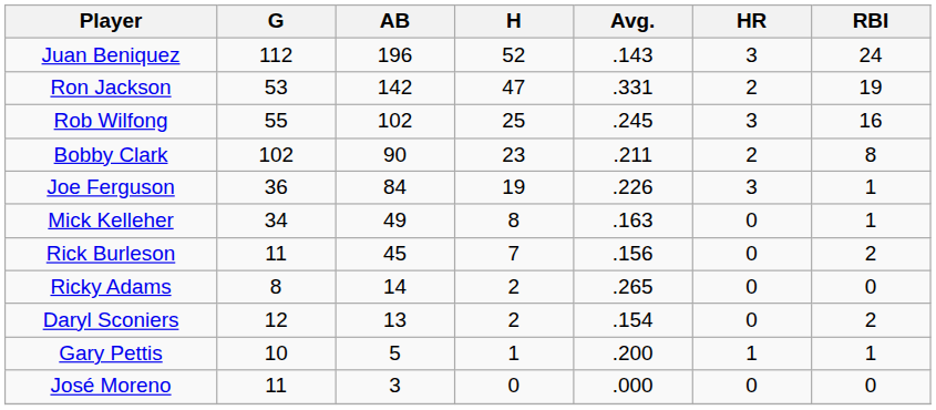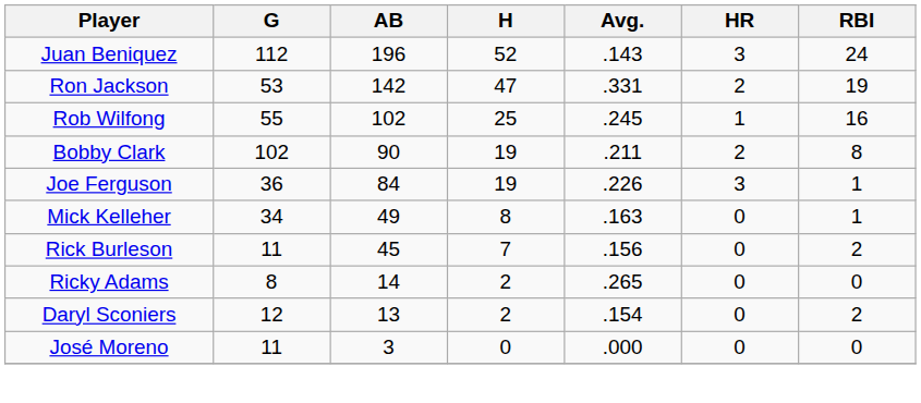Rob Wilfong | HR: 3 -> 1
Bobby Clark | H: 23 -> 19
- row: Gary Pettis | 10 | 5 | 1 | .200 | 1 | 1
